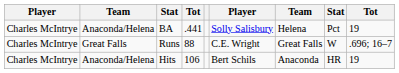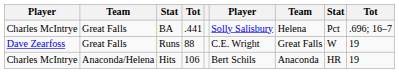BA | column 2: Anaconda/Helena -> Great Falls
BA | column 9: 19 -> .696; 16–7
Runs | column 1: Charles McIntrye -> Dave Zearfoss
Runs | column 9: .696; 16–7 -> 19
